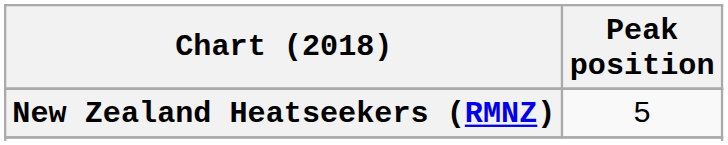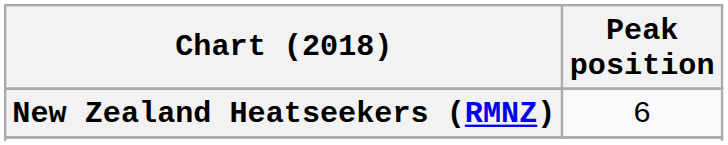New Zealand Heatseekers (RMNZ) | Peak position: 5 -> 6
